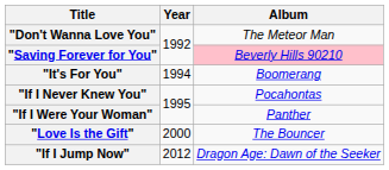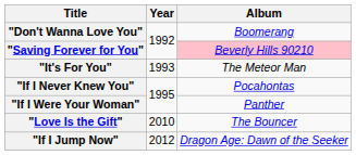"Don't Wanna Love You" | Album: The Meteor Man -> Boomerang
"It's For You" | Year: 1994 -> 1993
"It's For You" | Album: Boomerang -> The Meteor Man
"Love Is the Gift" | Year: 2000 -> 2010
